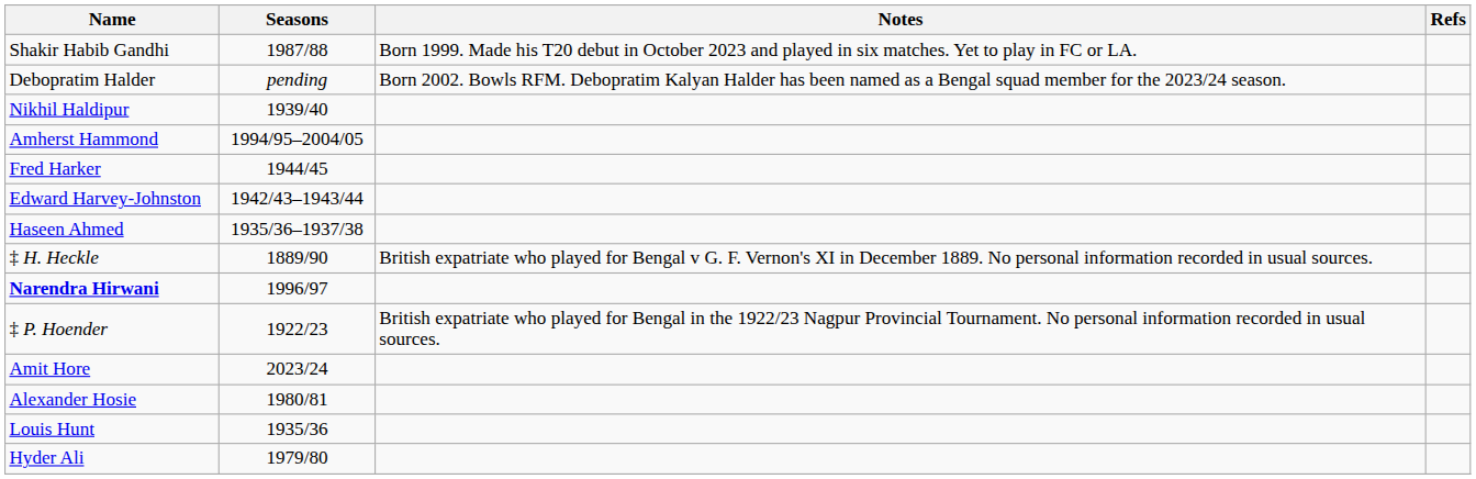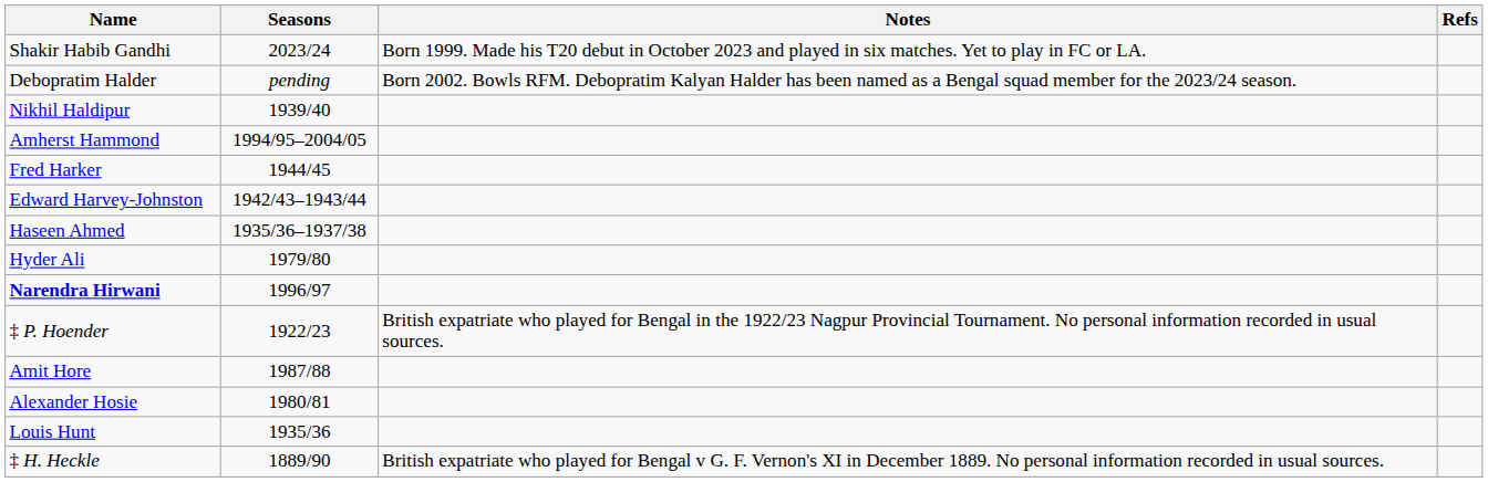Shakir Habib Gandhi | Seasons: 1987/88 -> 2023/24
rows swapped: ‡ H. Heckle <-> Hyder Ali
Amit Hore | Seasons: 2023/24 -> 1987/88
